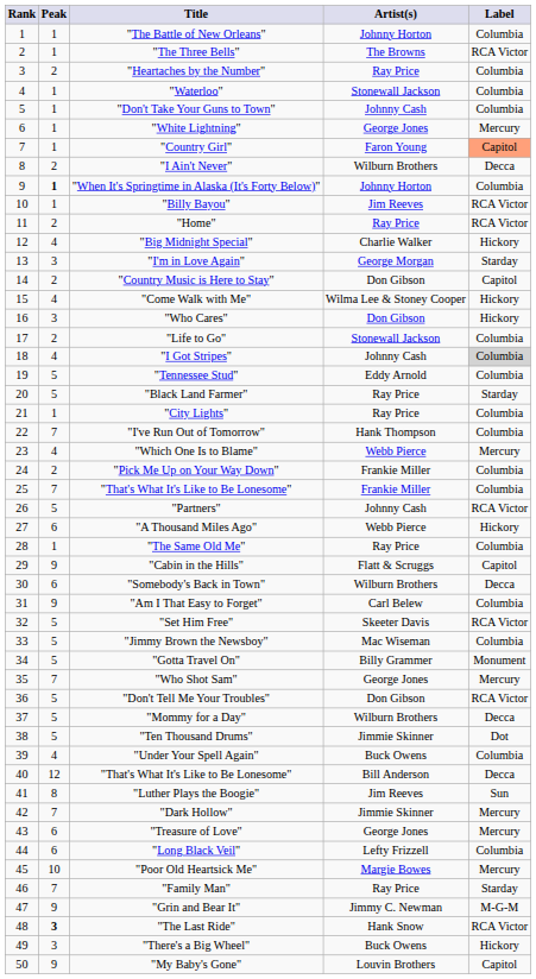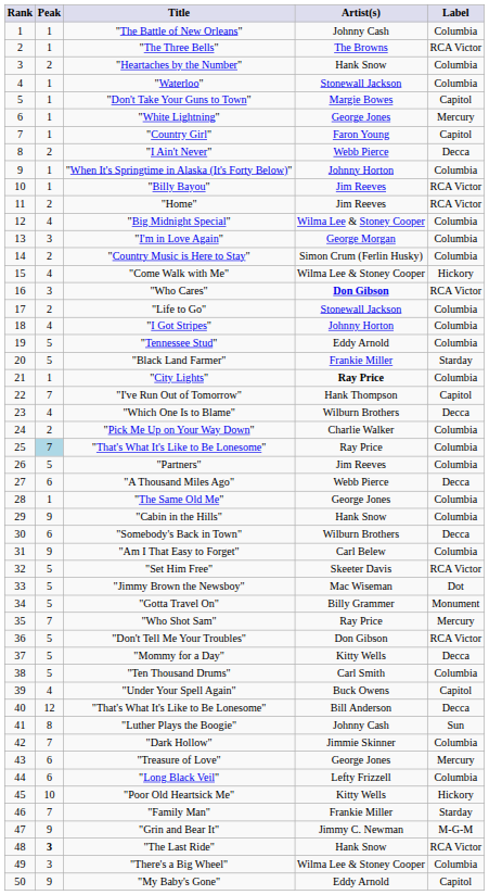"The Battle of New Orleans" | Artist(s): Johnny Horton -> Johnny Cash
"Heartaches by the Number" | Artist(s): Ray Price -> Hank Snow
"Don't Take Your Guns to Town" | Artist(s): Johnny Cash -> Margie Bowes
"Don't Take Your Guns to Town" | Label: Columbia -> Capitol
"Country Girl" | Label: lightsalmon background -> no background
"I Ain't Never" | Artist(s): Wilburn Brothers -> Webb Pierce
"When It's Springtime in Alaska (It's Forty Below)" | Peak: bold -> normal
"Home" | Artist(s): Ray Price -> Jim Reeves
"Big Midnight Special" | Artist(s): Charlie Walker -> Wilma Lee & Stoney Cooper
"Big Midnight Special" | Label: Hickory -> Columbia
"I'm in Love Again" | Label: Starday -> Columbia
"Country Music is Here to Stay" | Artist(s): Don Gibson -> Simon Crum (Ferlin Husky)
"Country Music is Here to Stay" | Label: Capitol -> Columbia
"Who Cares" | Artist(s): normal -> bold
"Who Cares" | Label: Hickory -> RCA Victor
"I Got Stripes" | Artist(s): Johnny Cash -> Johnny Horton
"I Got Stripes" | Label: lightgrey background -> no background
"Black Land Farmer" | Artist(s): Ray Price -> Frankie Miller
"City Lights" | Artist(s): normal -> bold
"I've Run Out of Tomorrow" | Label: Columbia -> Capitol
"Which One Is to Blame" | Artist(s): Webb Pierce -> Wilburn Brothers
"Which One Is to Blame" | Label: Mercury -> Decca
"Pick Me Up on Your Way Down" | Artist(s): Frankie Miller -> Charlie Walker
25 / "That's What It's Like to Be Lonesome" | Peak: no background -> lightblue background
25 / "That's What It's Like to Be Lonesome" | Artist(s): Frankie Miller -> Ray Price
"Partners" | Artist(s): Johnny Cash -> Jim Reeves
"Partners" | Label: RCA Victor -> Columbia
"A Thousand Miles Ago" | Label: Hickory -> Decca
"The Same Old Me" | Artist(s): Ray Price -> George Jones
"Cabin in the Hills" | Artist(s): Flatt & Scruggs -> Hank Snow
"Cabin in the Hills" | Label: Capitol -> Columbia
"Jimmy Brown the Newsboy" | Label: Columbia -> Dot
"Who Shot Sam" | Artist(s): George Jones -> Ray Price
"Mommy for a Day" | Artist(s): Wilburn Brothers -> Kitty Wells
"Ten Thousand Drums" | Artist(s): Jimmie Skinner -> Carl Smith
"Ten Thousand Drums" | Label: Dot -> Columbia
"Under Your Spell Again" | Label: Columbia -> Capitol
"Luther Plays the Boogie" | Artist(s): Jim Reeves -> Johnny Cash
"Dark Hollow" | Label: Mercury -> Columbia
"Poor Old Heartsick Me" | Artist(s): Margie Bowes -> Kitty Wells
"Poor Old Heartsick Me" | Label: Mercury -> Hickory
"Family Man" | Artist(s): Ray Price -> Frankie Miller
"There's a Big Wheel" | Artist(s): Buck Owens -> Wilma Lee & Stoney Cooper
"There's a Big Wheel" | Label: Hickory -> Columbia
"My Baby's Gone" | Artist(s): Louvin Brothers -> Eddy Arnold
